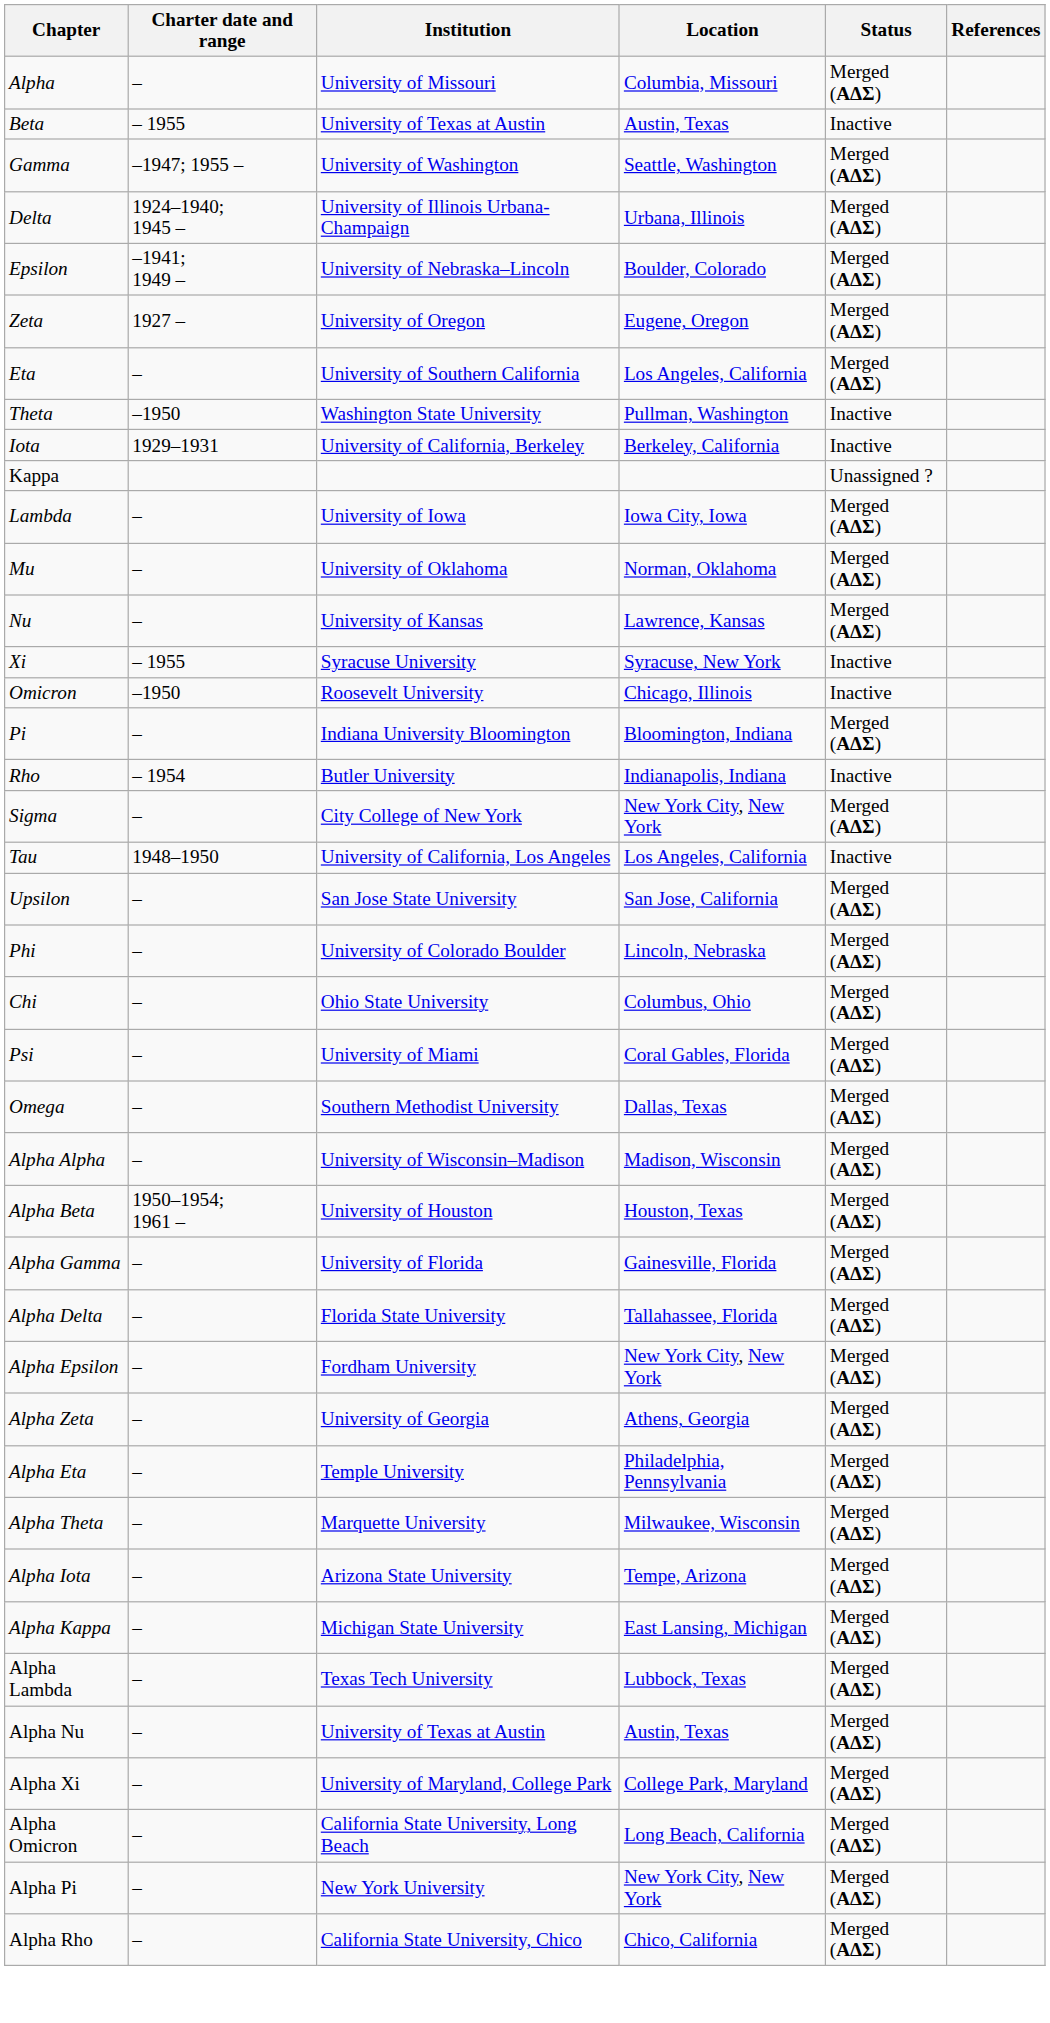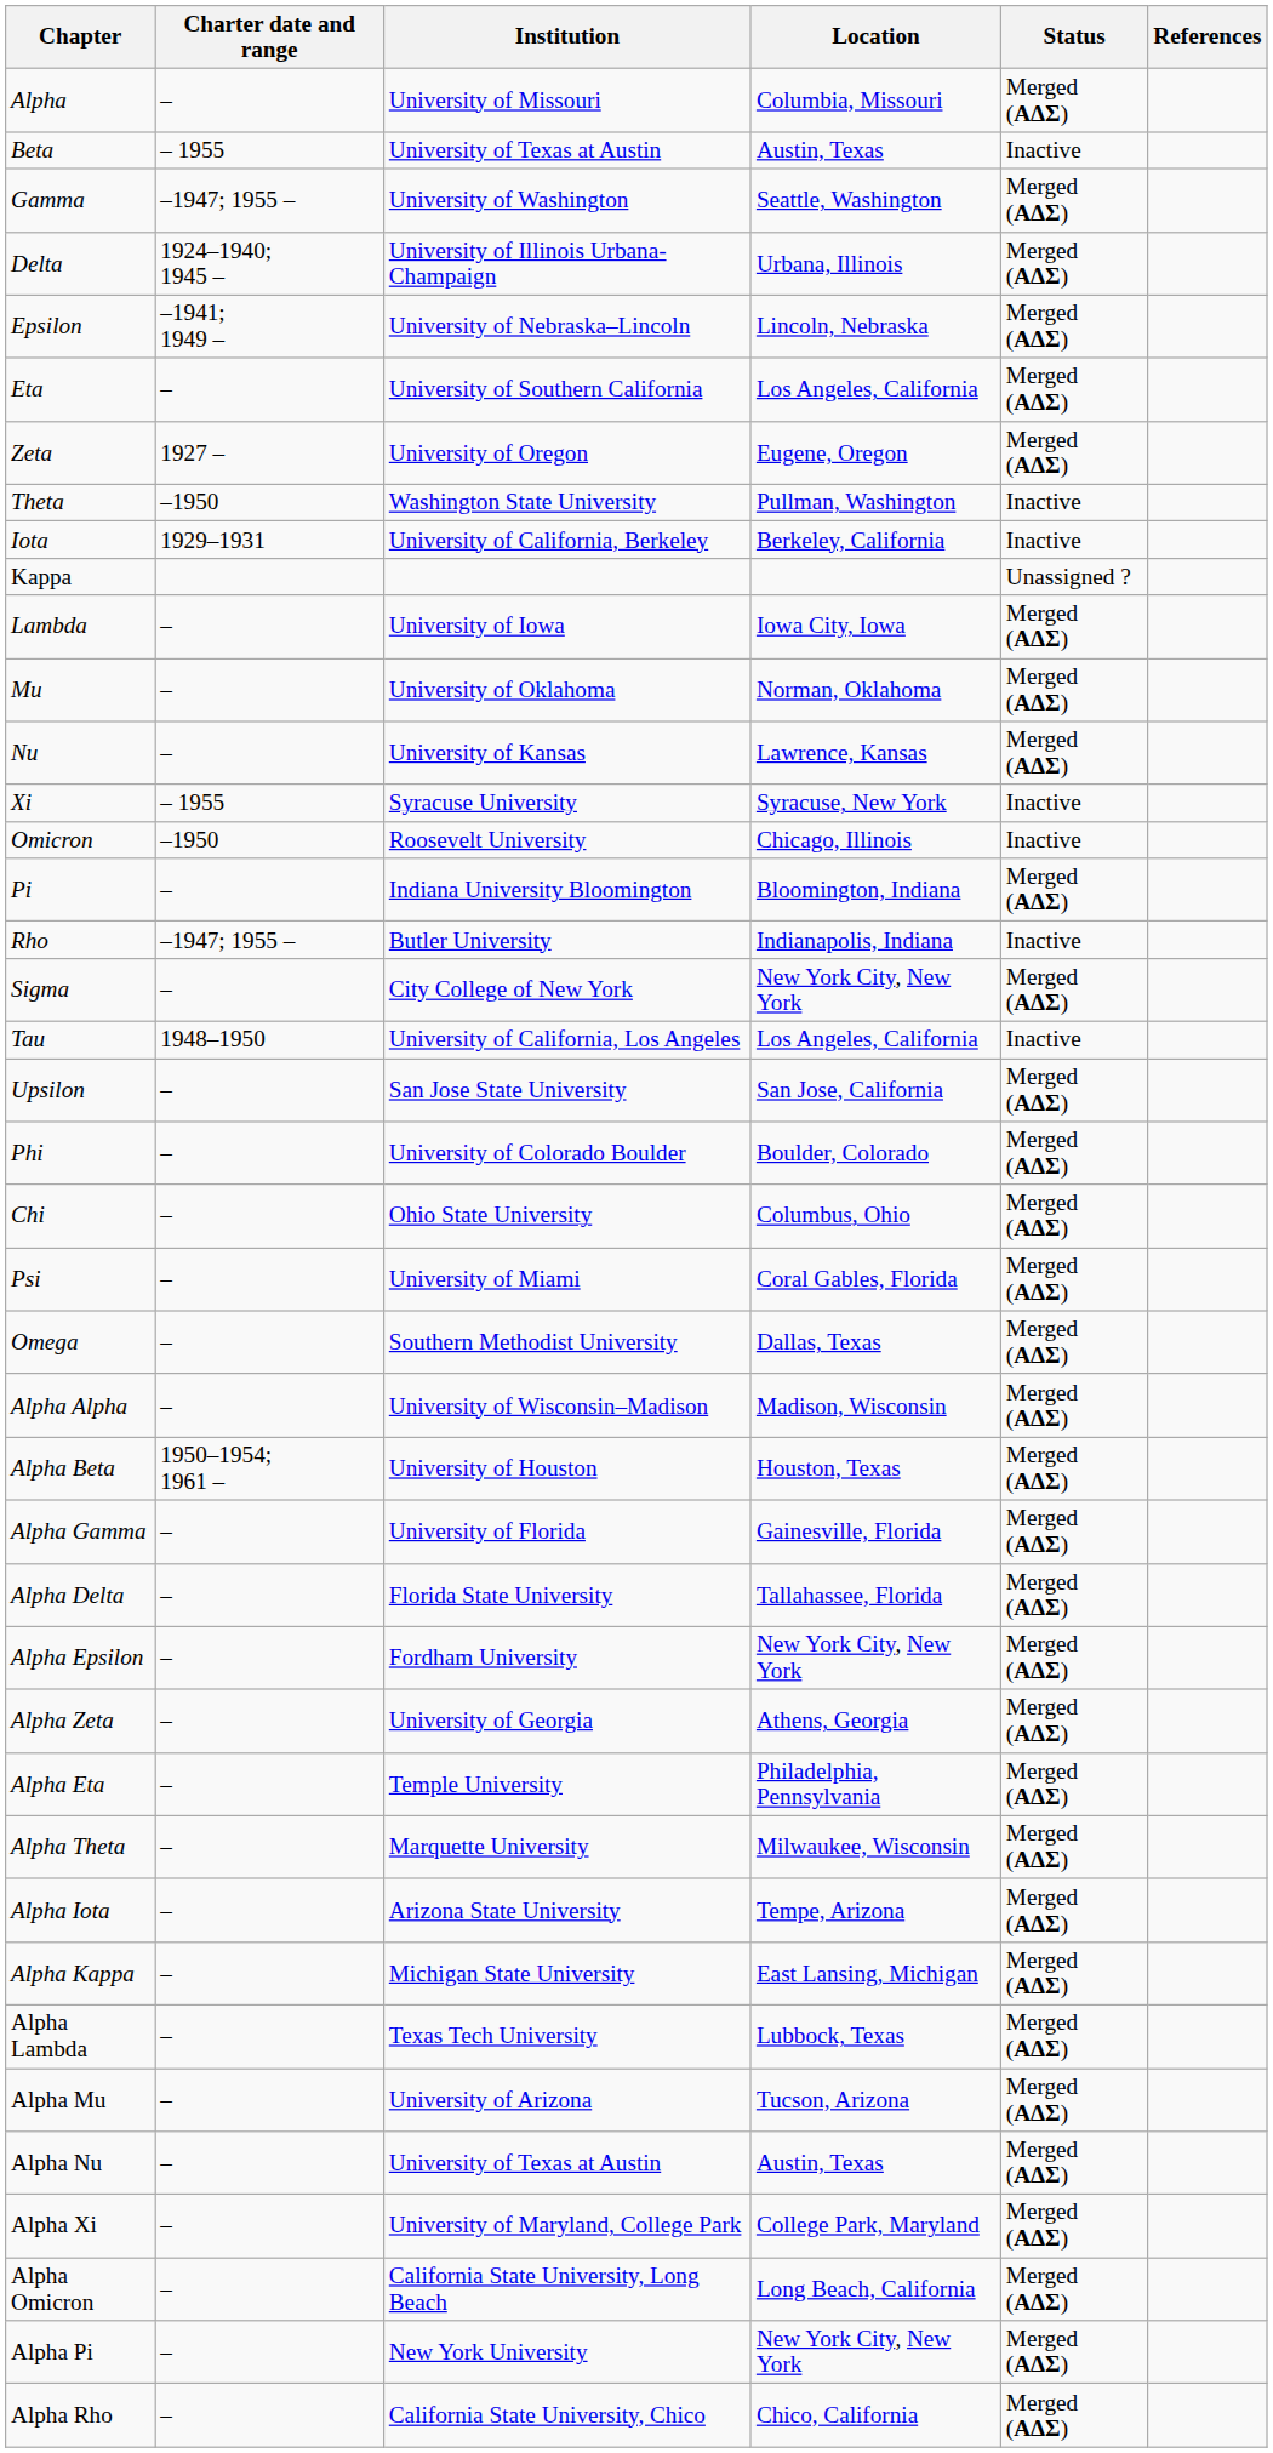Epsilon | Location: Boulder, Colorado -> Lincoln, Nebraska
rows swapped: Zeta <-> Eta
Rho | Charter date and range: – 1954 -> –1947; 1955 –
Phi | Location: Lincoln, Nebraska -> Boulder, Colorado
+ row: Alpha Mu | – | University of Arizona | Tucson, Arizona | Merged (ΑΔΣ)
